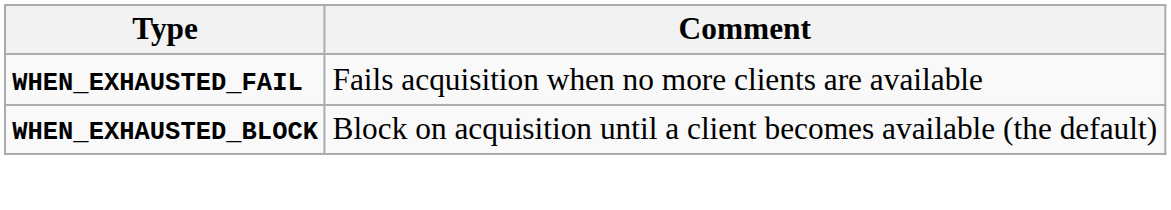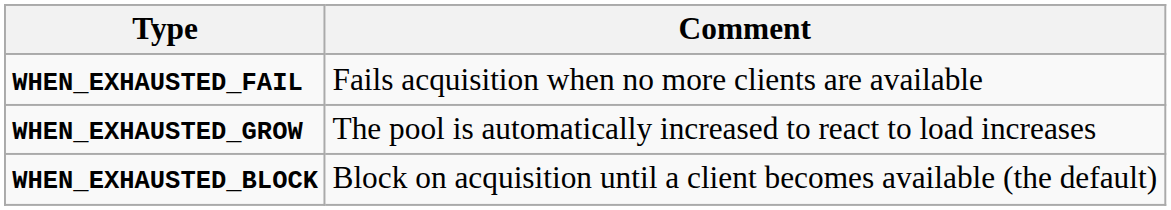+ row: WHEN_EXHAUSTED_GROW | The pool is automatically increased to react to load increases
